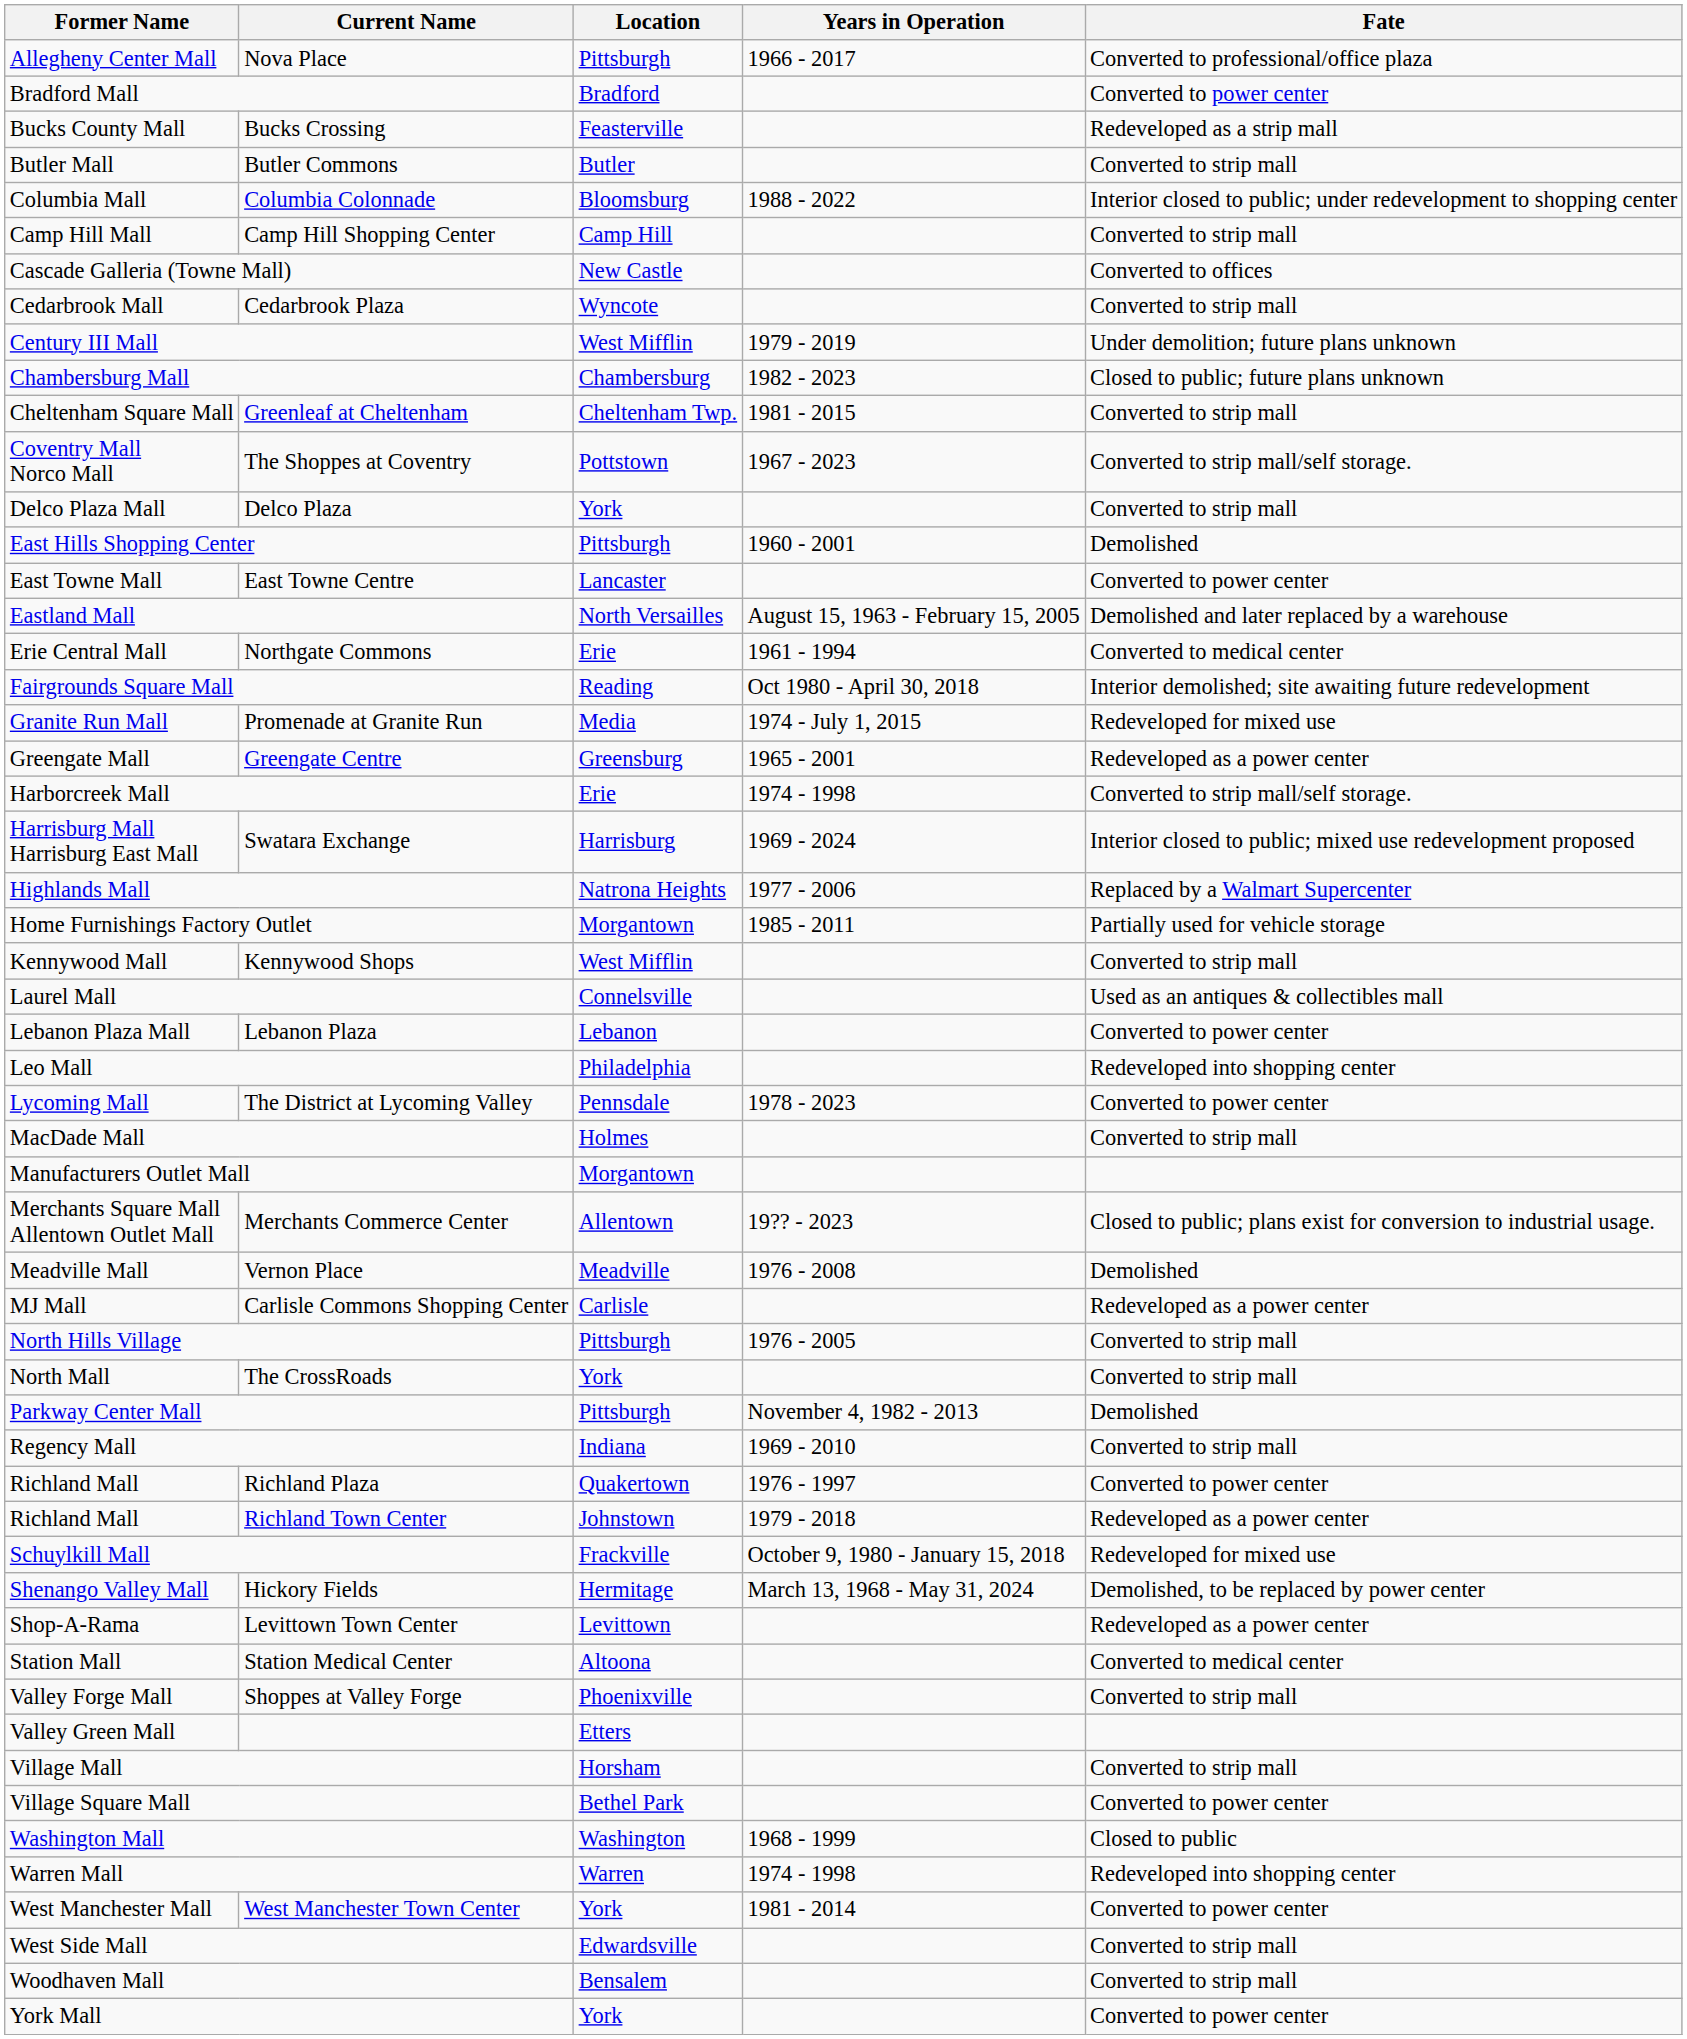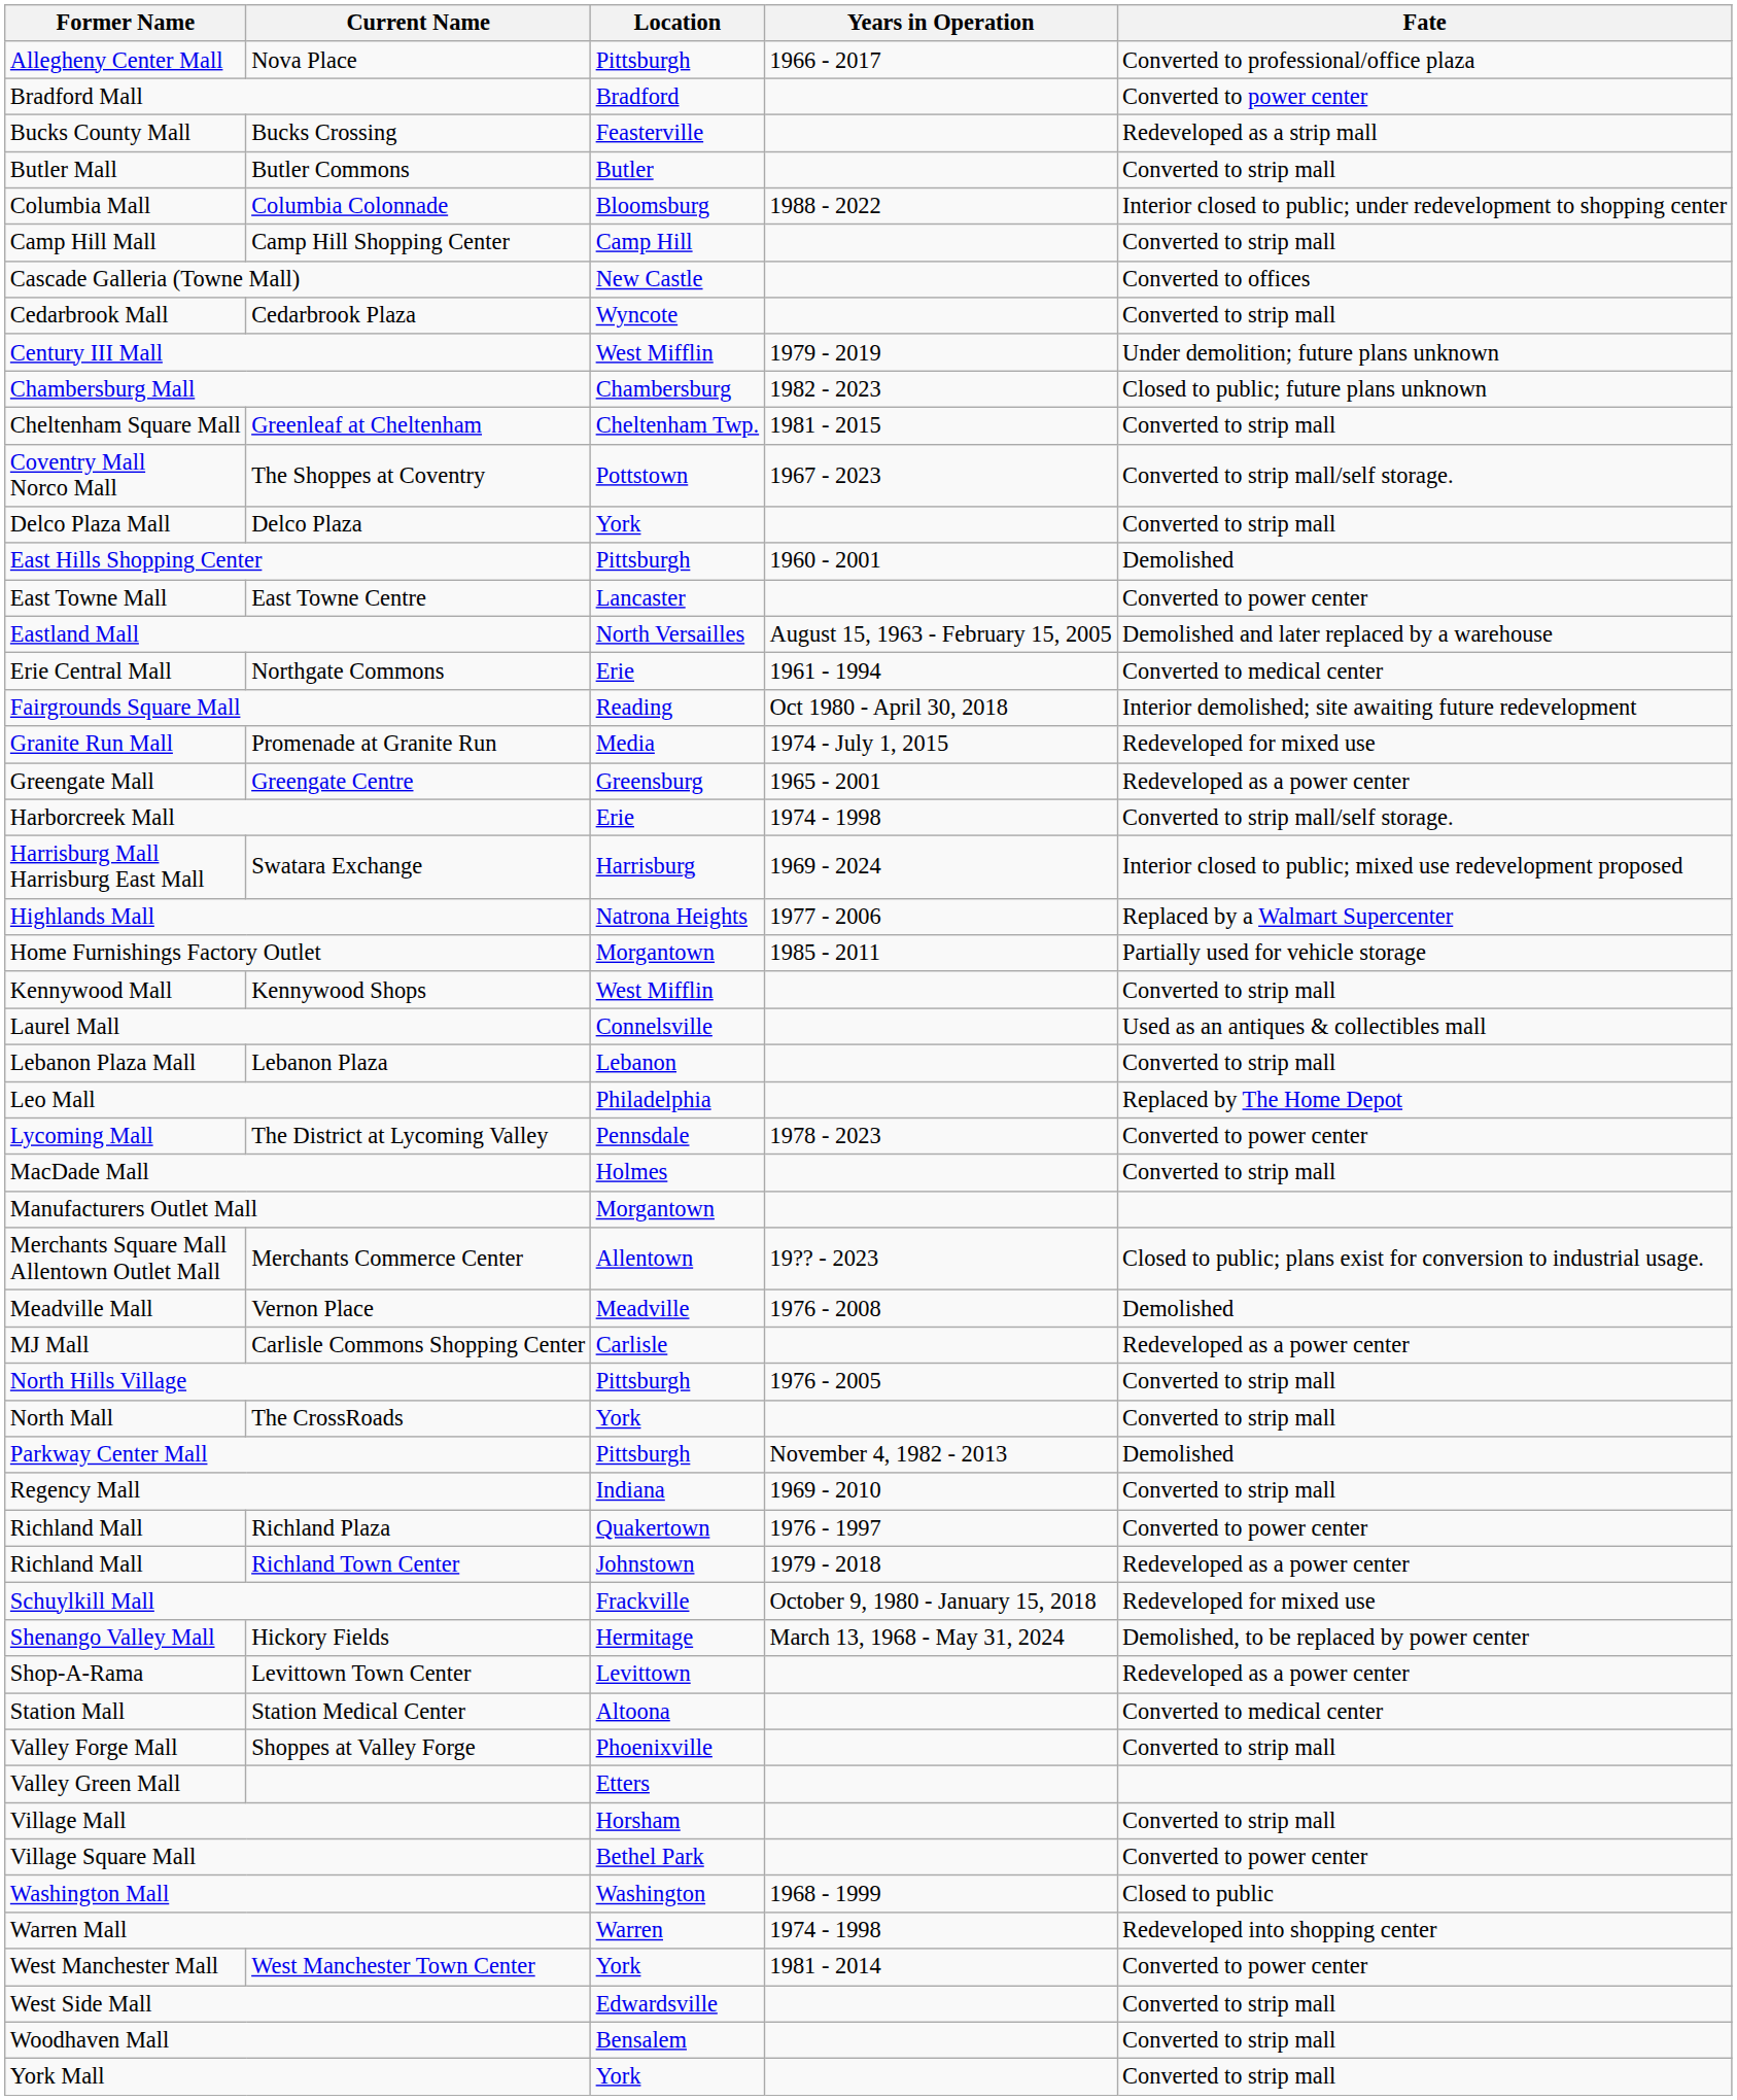Lebanon Plaza | Fate: Converted to power center -> Converted to strip mall
Leo Mall | Fate: Redeveloped into shopping center -> Replaced by The Home Depot
York Mall | Fate: Converted to power center -> Converted to strip mall
